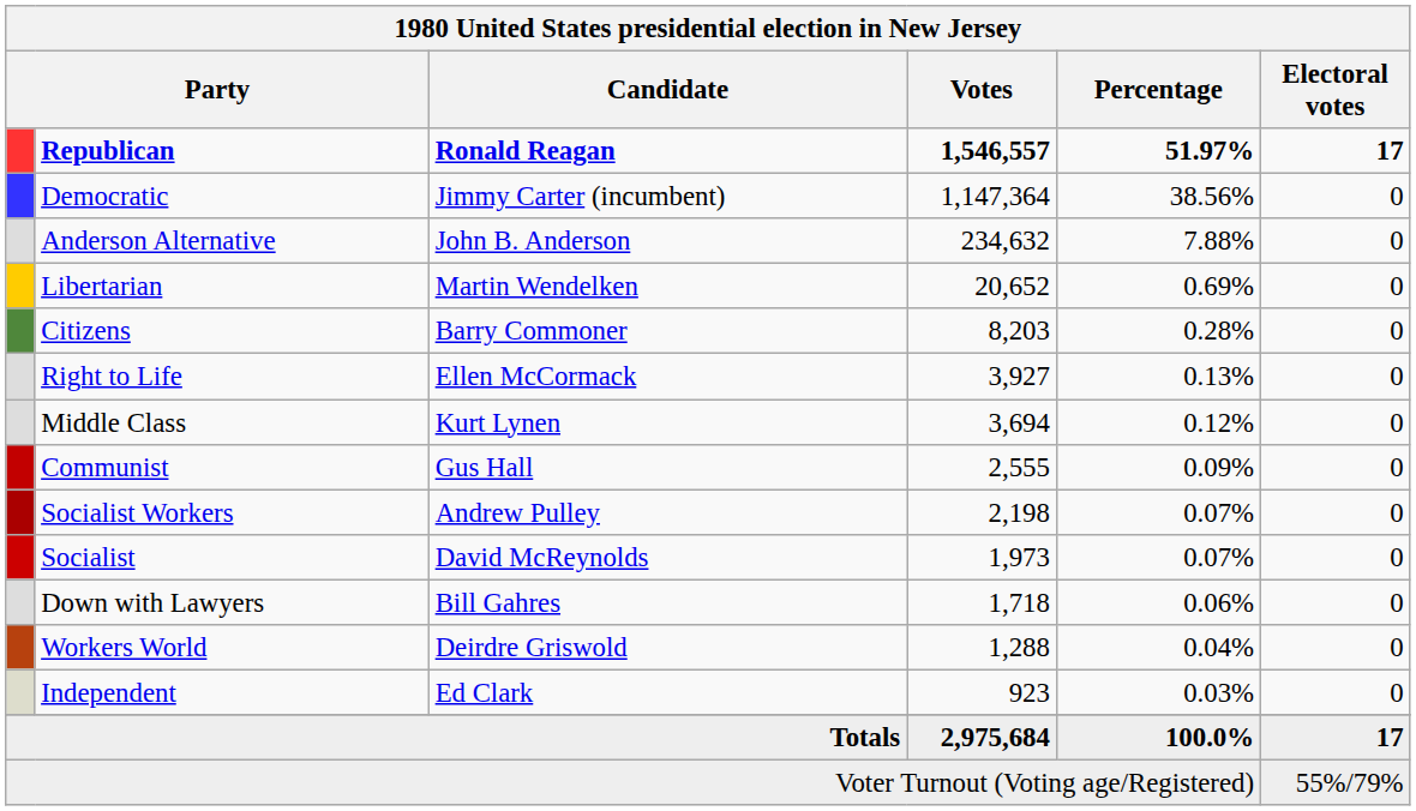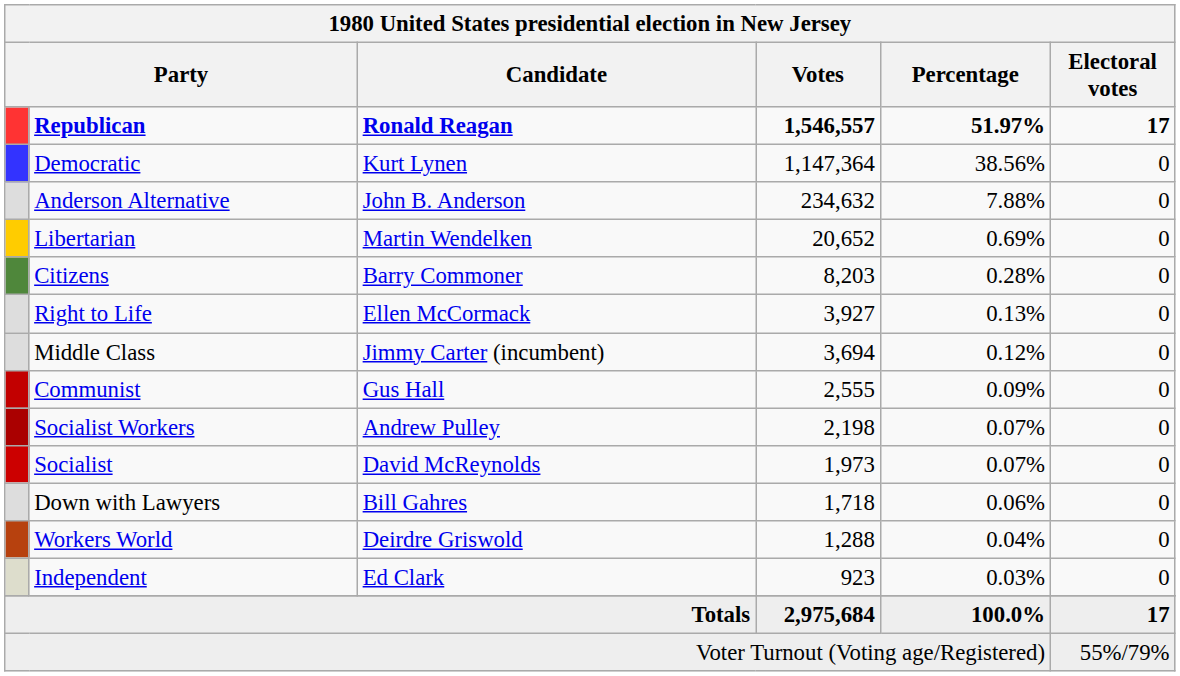Democratic | Candidate: Jimmy Carter (incumbent) -> Kurt Lynen
Middle Class | Candidate: Kurt Lynen -> Jimmy Carter (incumbent)
